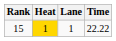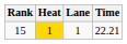15 | Time: 22.22 -> 22.21
